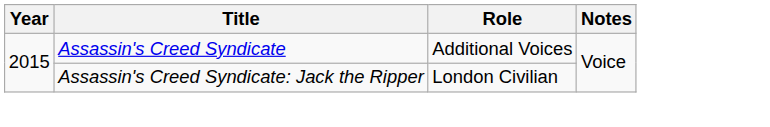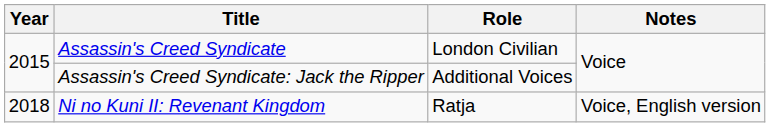Assassin's Creed Syndicate | Role: Additional Voices -> London Civilian
Assassin's Creed Syndicate: Jack the Ripper | Role: London Civilian -> Additional Voices
+ row: 2018 | Ni no Kuni II: Revenant Kingdom | Ratja | Voice, English version
